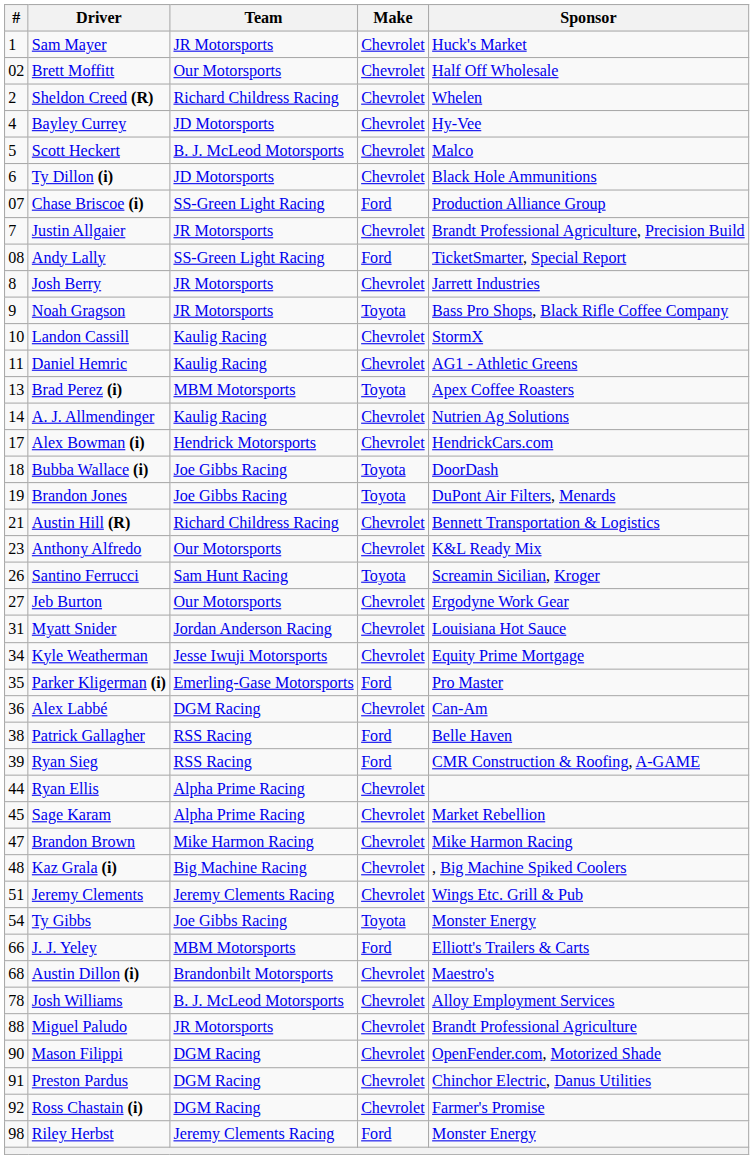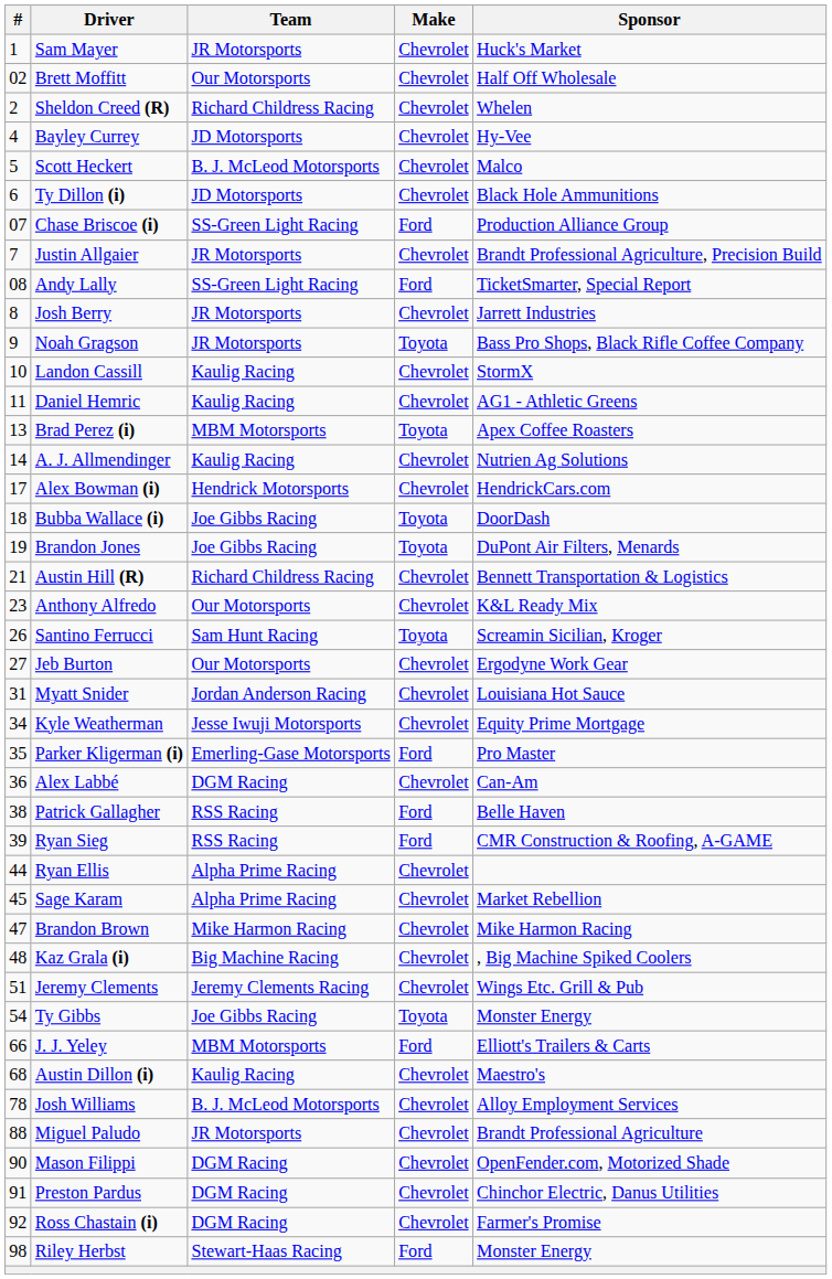Austin Dillon (i) | Team: Brandonbilt Motorsports -> Kaulig Racing
Riley Herbst | Team: Jeremy Clements Racing -> Stewart-Haas Racing
